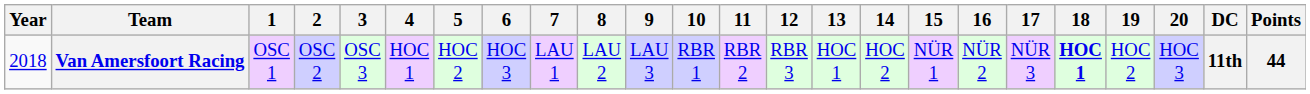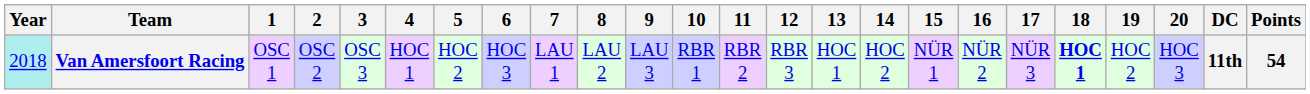Van Amersfoort Racing | Year: no background -> paleturquoise background
Van Amersfoort Racing | Points: 44 -> 54
